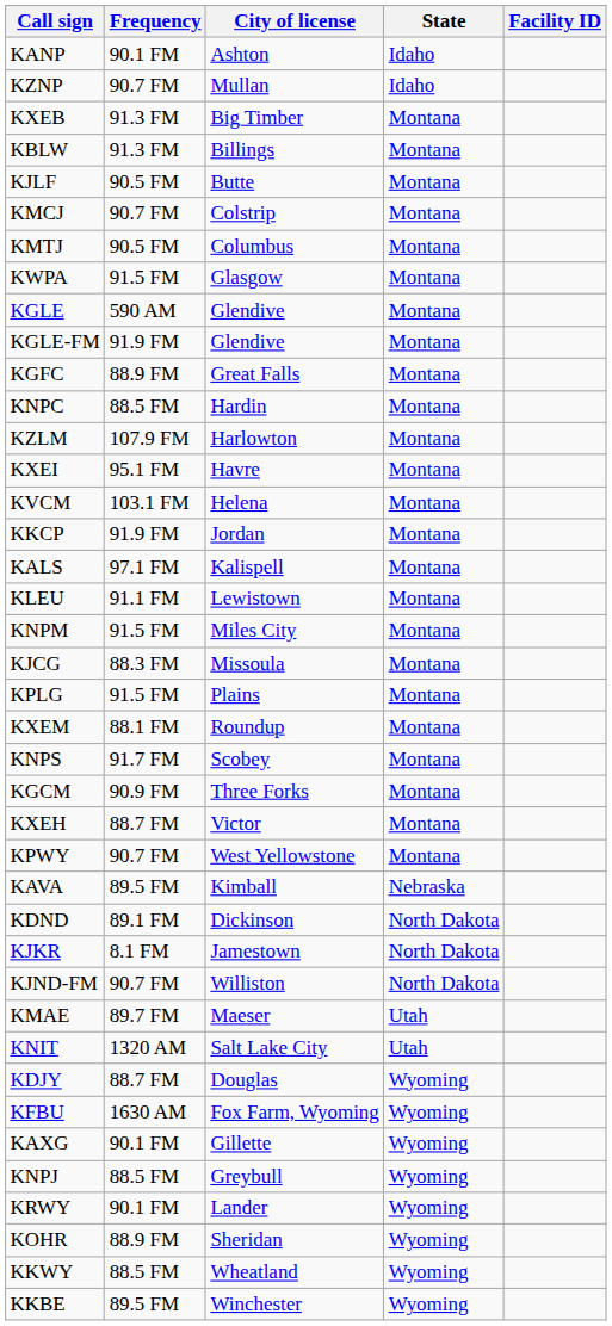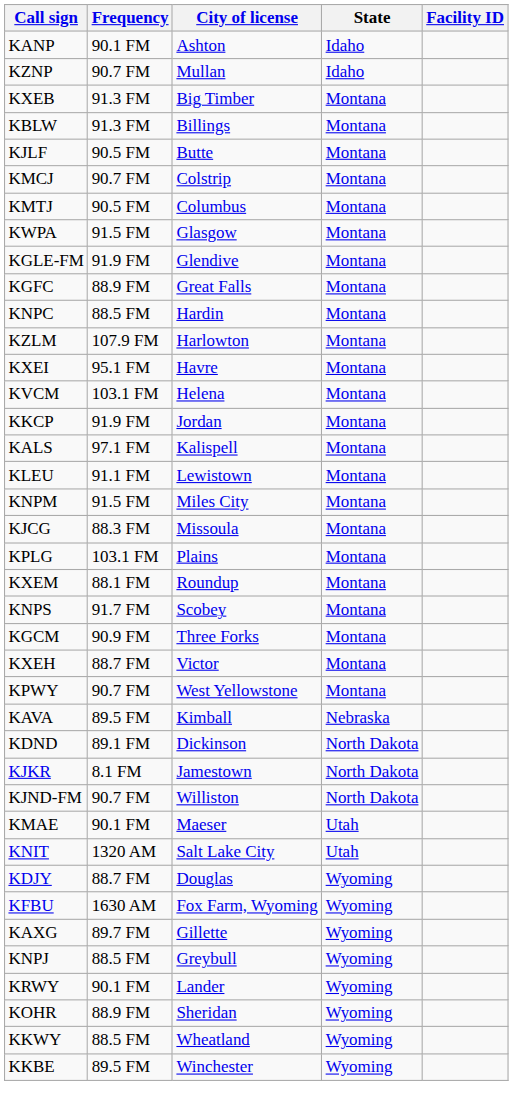- row: KGLE | 590 AM | Glendive | Montana
KPLG | Frequency: 91.5 FM -> 103.1 FM
KMAE | Frequency: 89.7 FM -> 90.1 FM
KAXG | Frequency: 90.1 FM -> 89.7 FM
